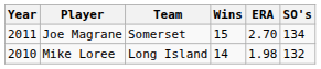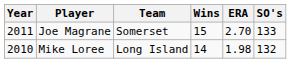Joe Magrane | SO's: 134 -> 133
